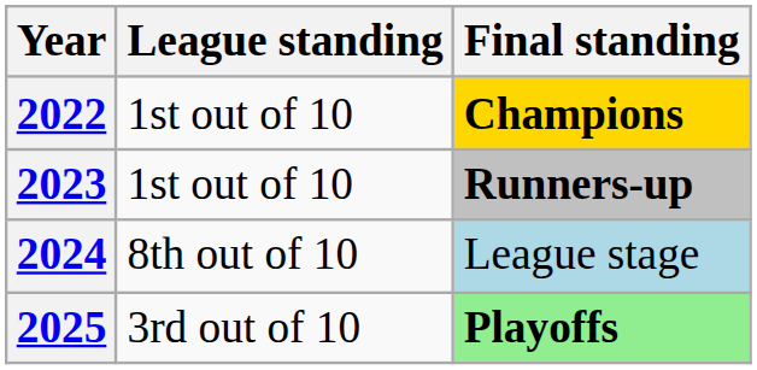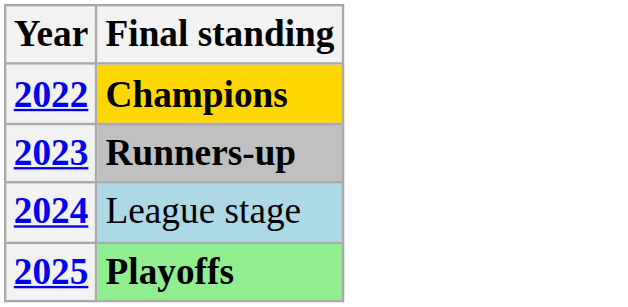- column: League standing | 1st out of 10 | 1st out of 10 | 8th out of 10 | 3rd out of 10
